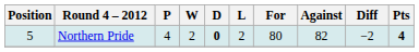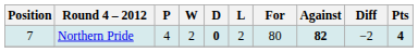Northern Pride | Position: 5 -> 7
Northern Pride | Against: normal -> bold
